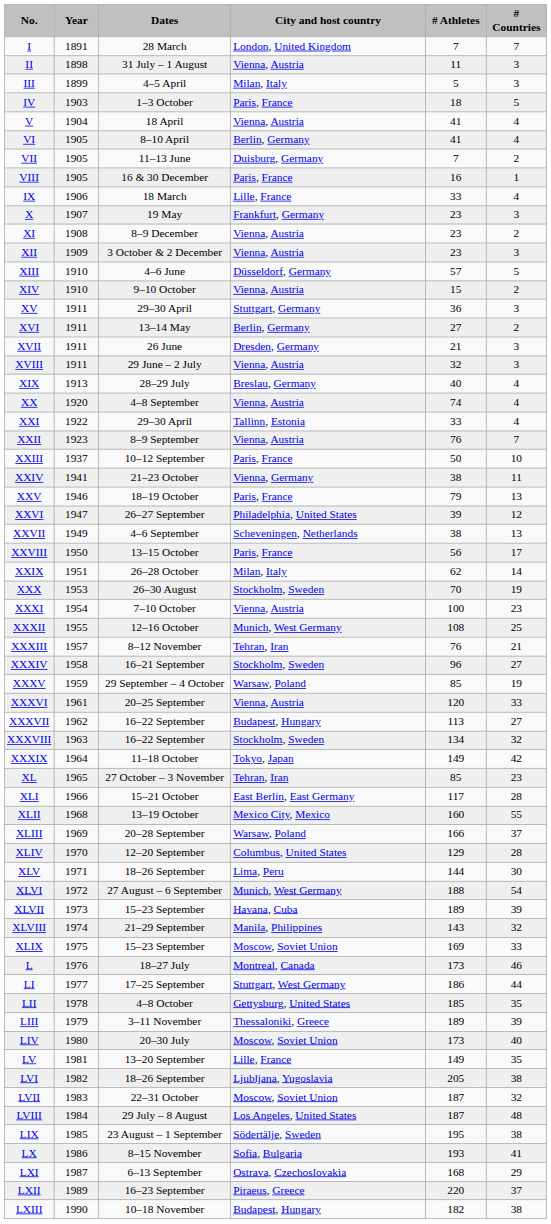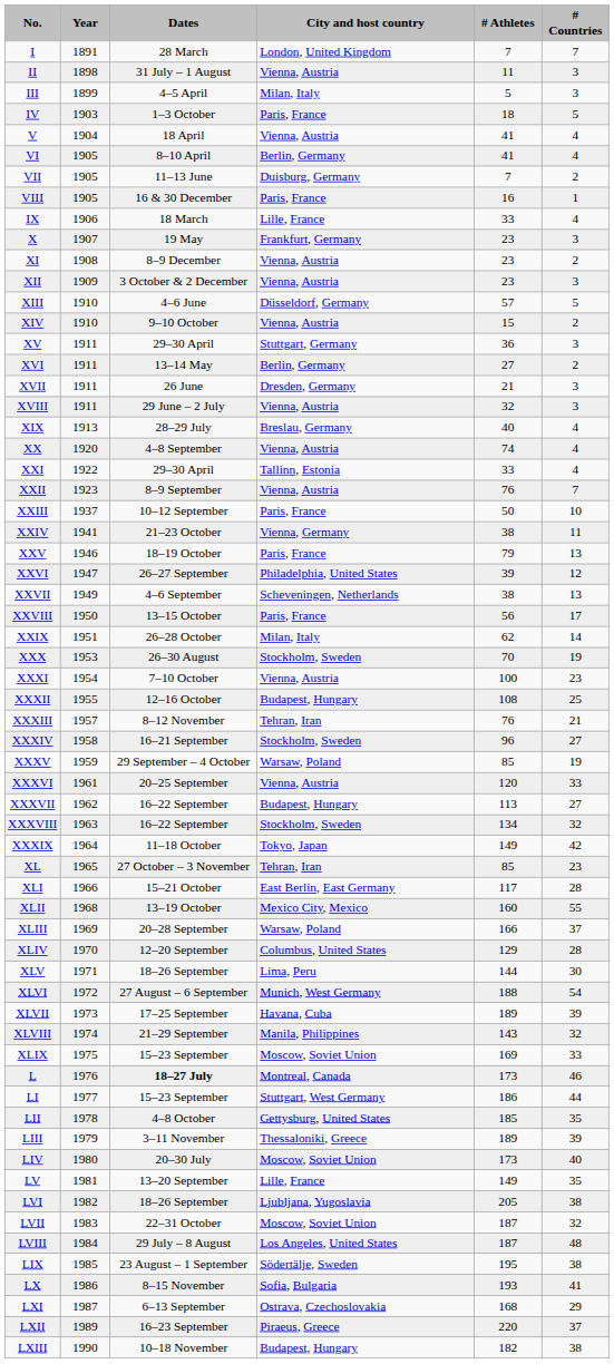XXXII | City and host country: Munich, West Germany -> Budapest, Hungary
XLVII | Dates: 15–23 September -> 17–25 September
L | Dates: normal -> bold
LI | Dates: 17–25 September -> 15–23 September
